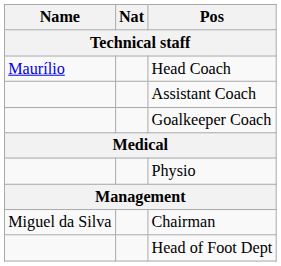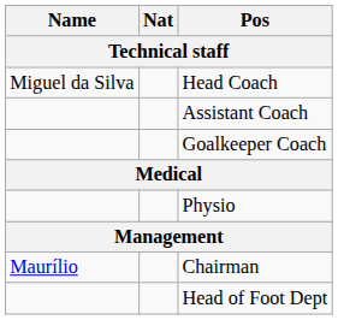Head Coach | Name: Maurílio -> Miguel da Silva
Chairman | Name: Miguel da Silva -> Maurílio
